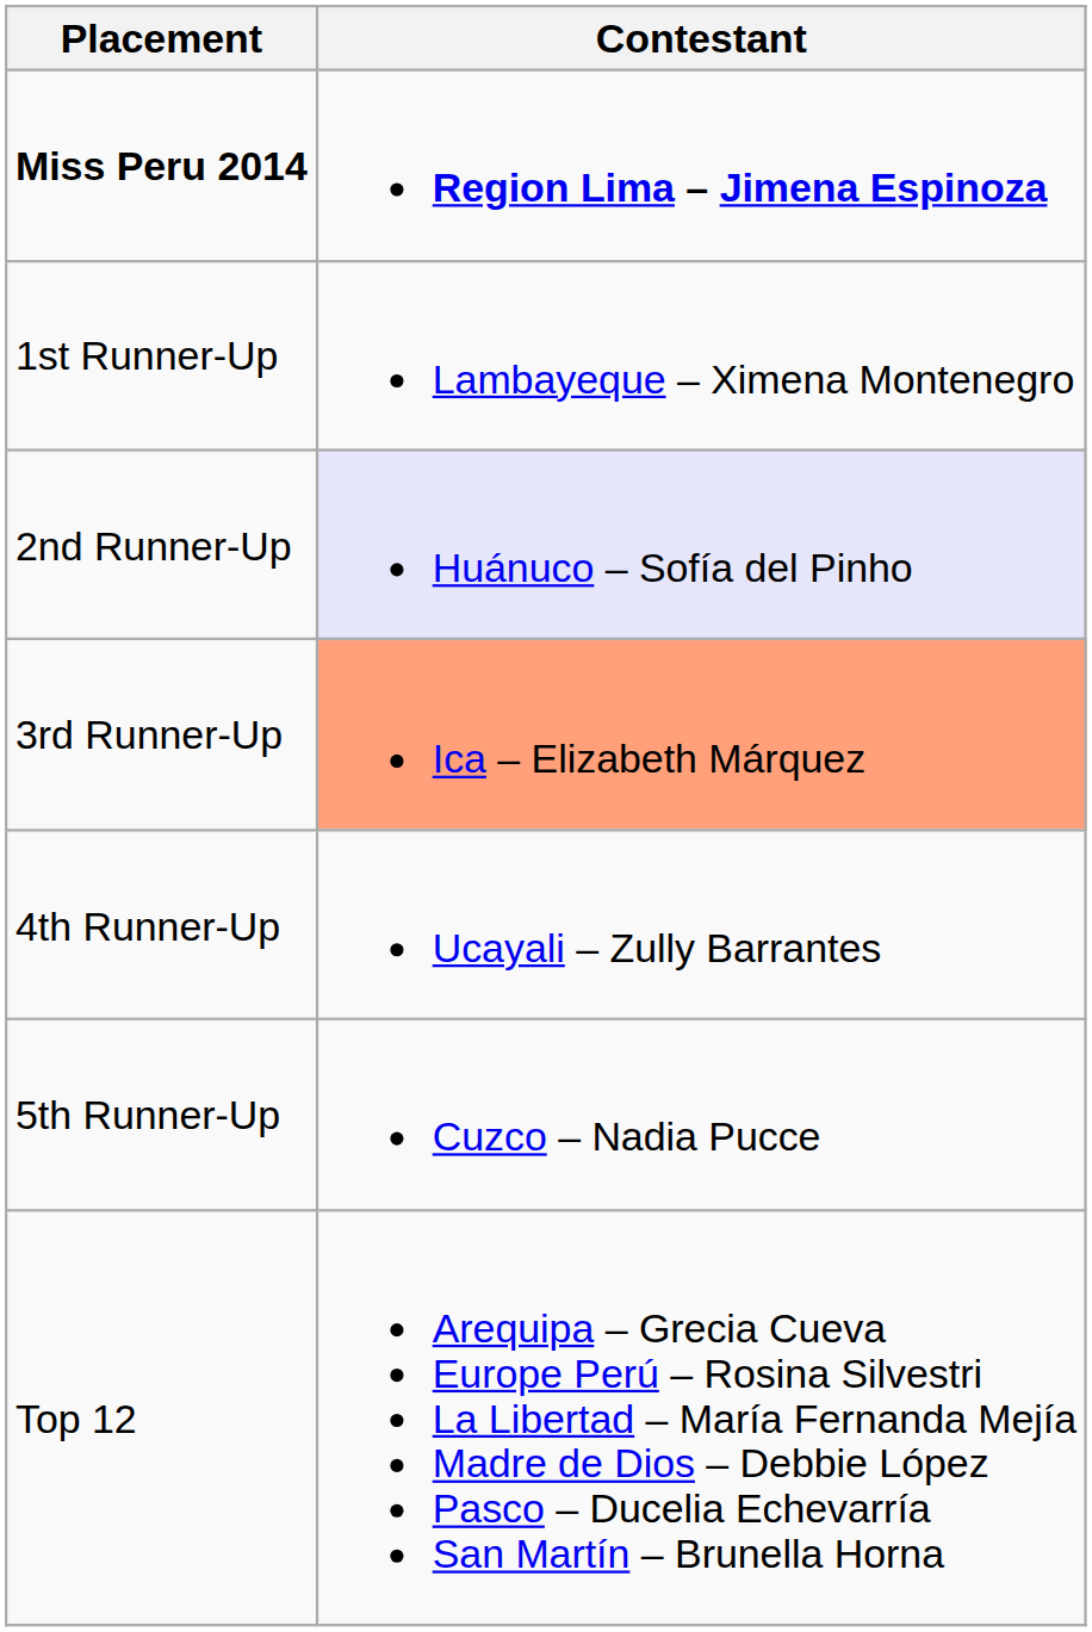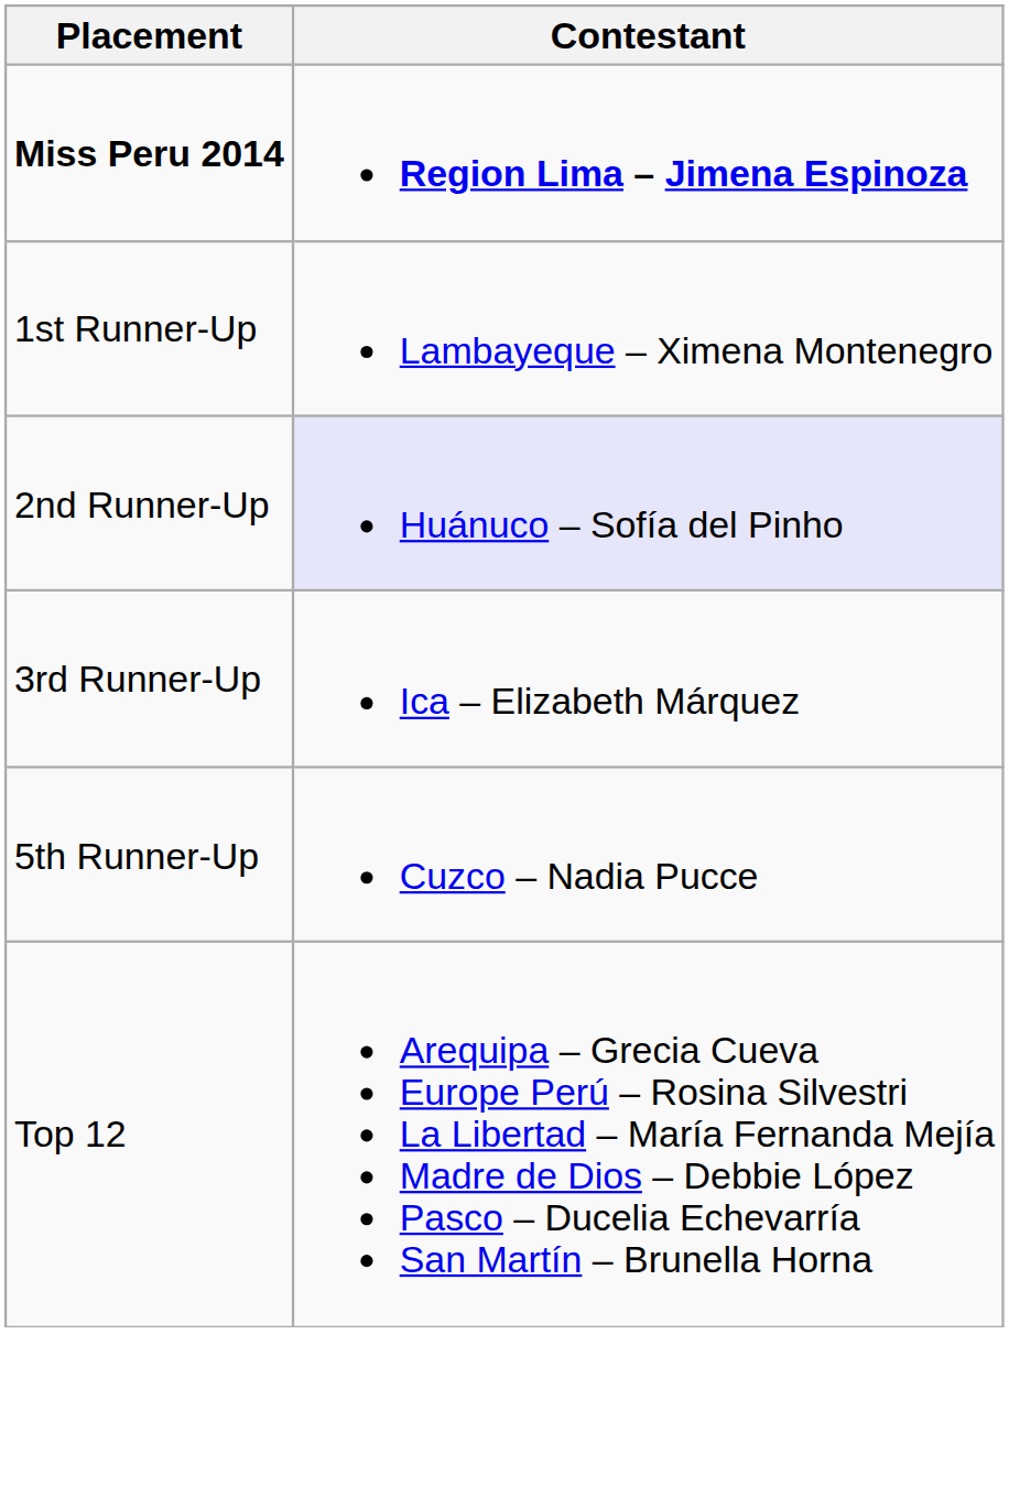3rd Runner-Up | Contestant: lightsalmon background -> no background
- row: 4th Runner-Up | Ucayali – Zully Barrantes
